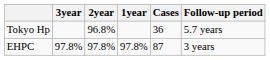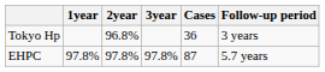columns swapped: 1year <-> 3year
Tokyo Hp | Follow-up period: 5.7 years -> 3 years
EHPC | Follow-up period: 3 years -> 5.7 years
